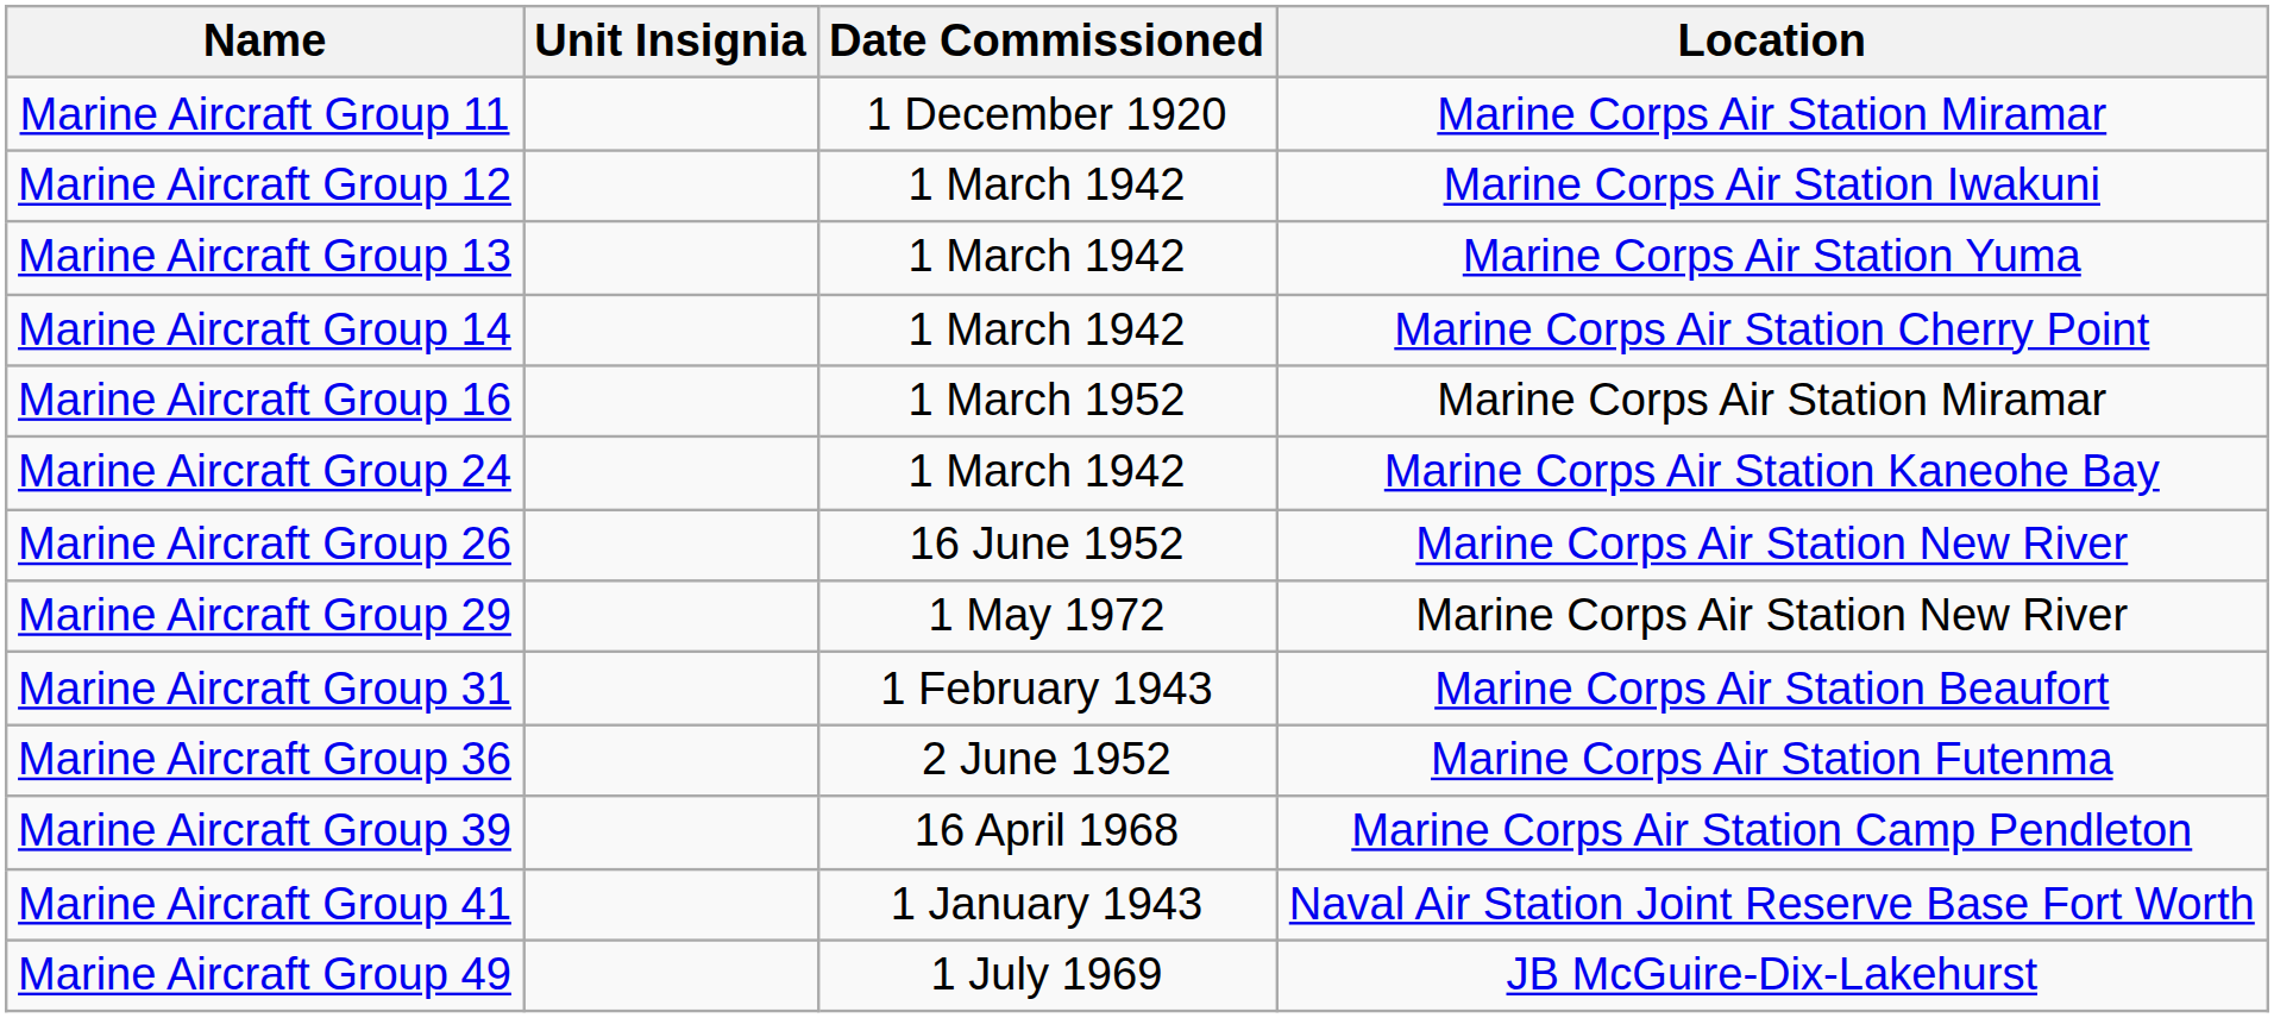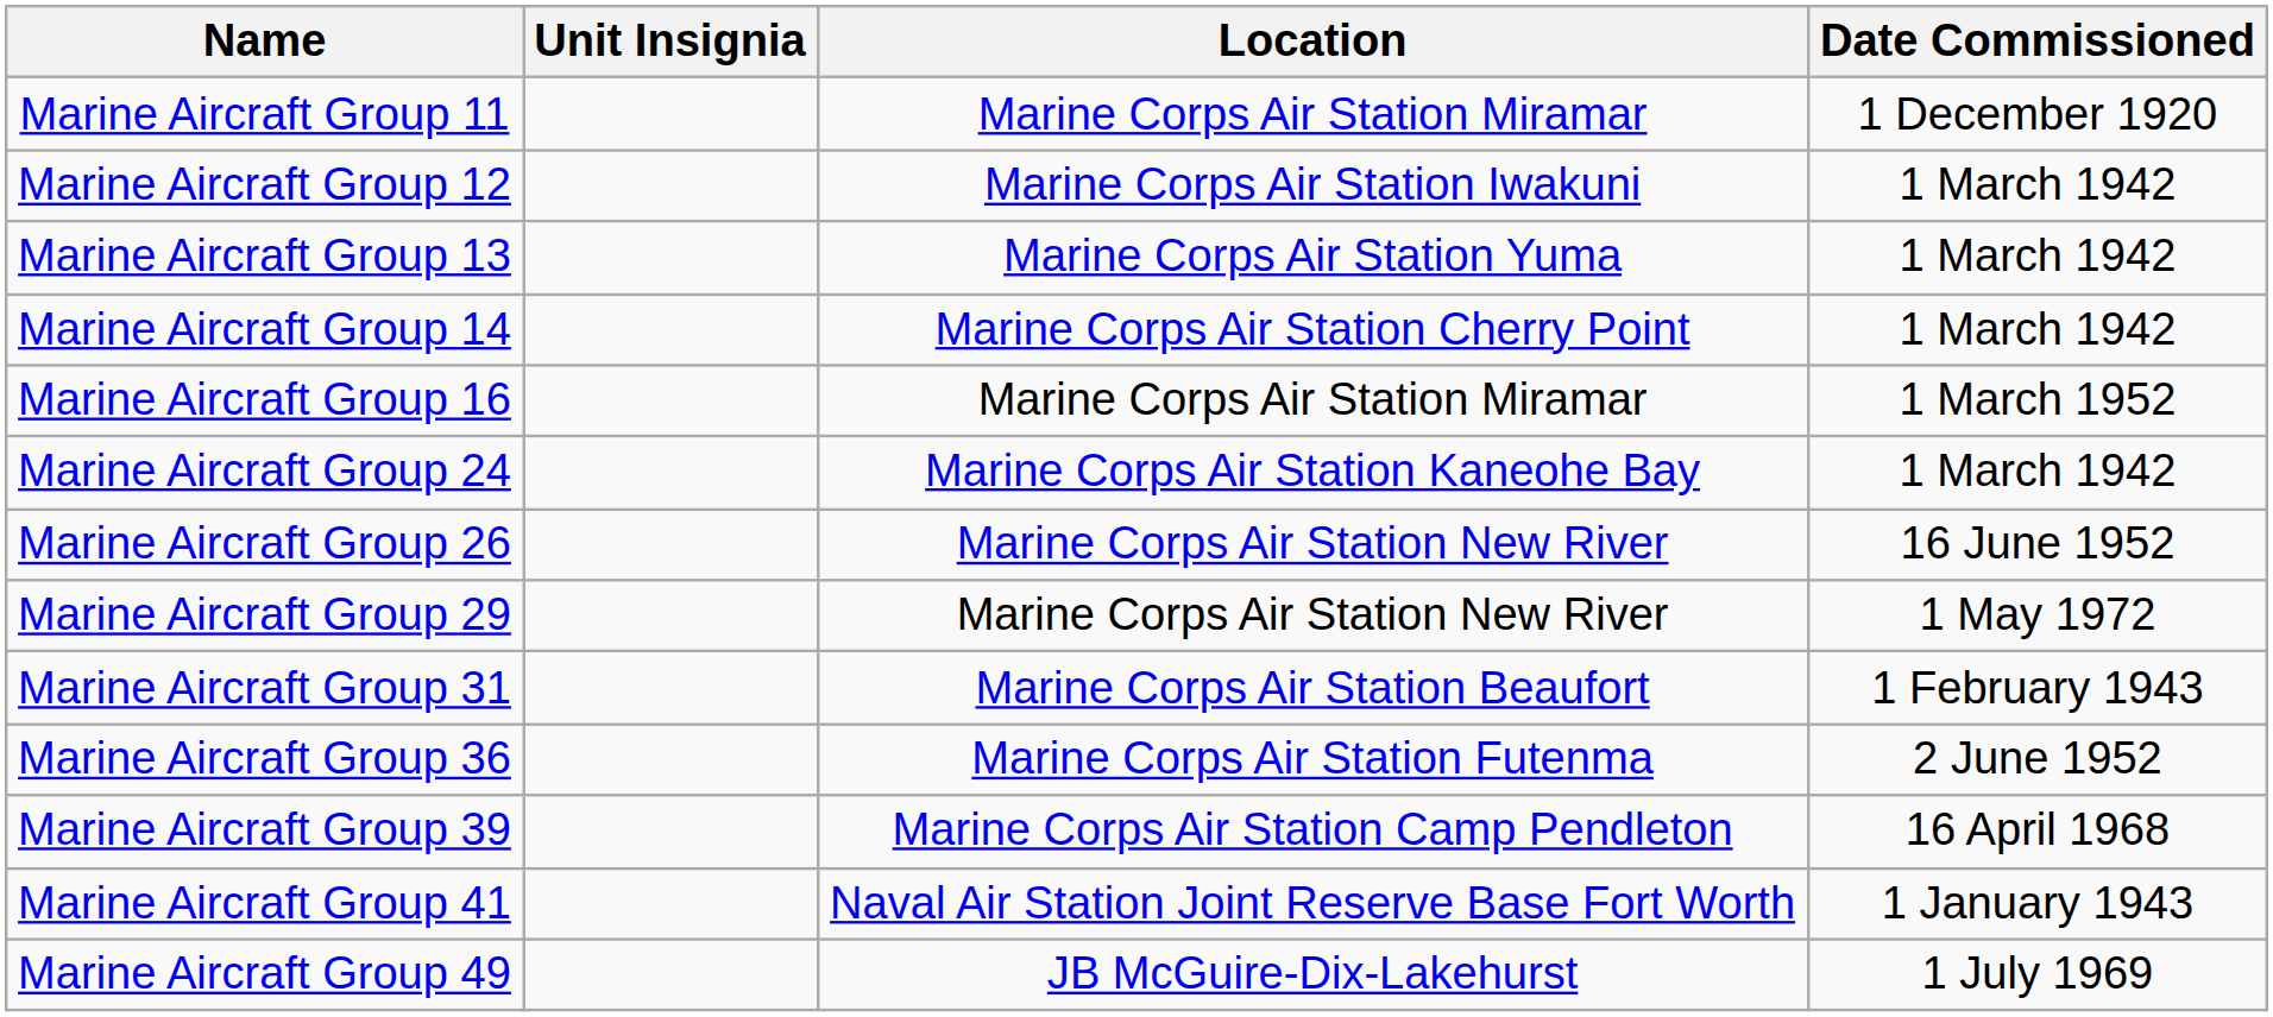columns swapped: Date Commissioned <-> Location
